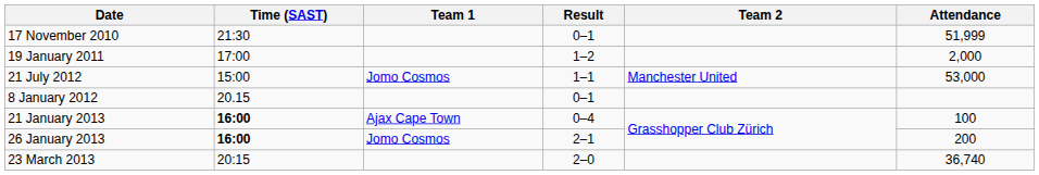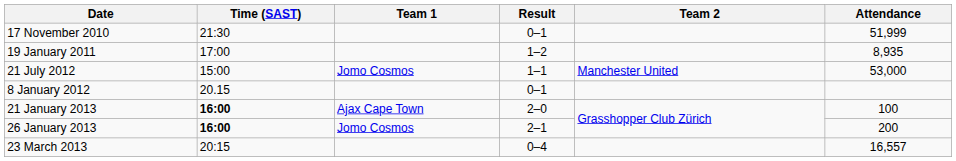19 January 2011 | Attendance: 2,000 -> 8,935
21 January 2013 | Result: 0–4 -> 2–0
23 March 2013 | Result: 2–0 -> 0–4
23 March 2013 | Attendance: 36,740 -> 16,557
